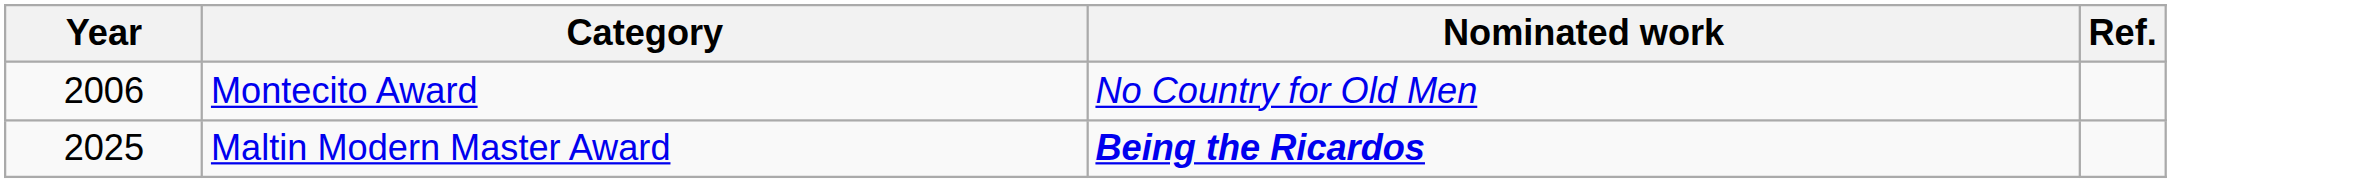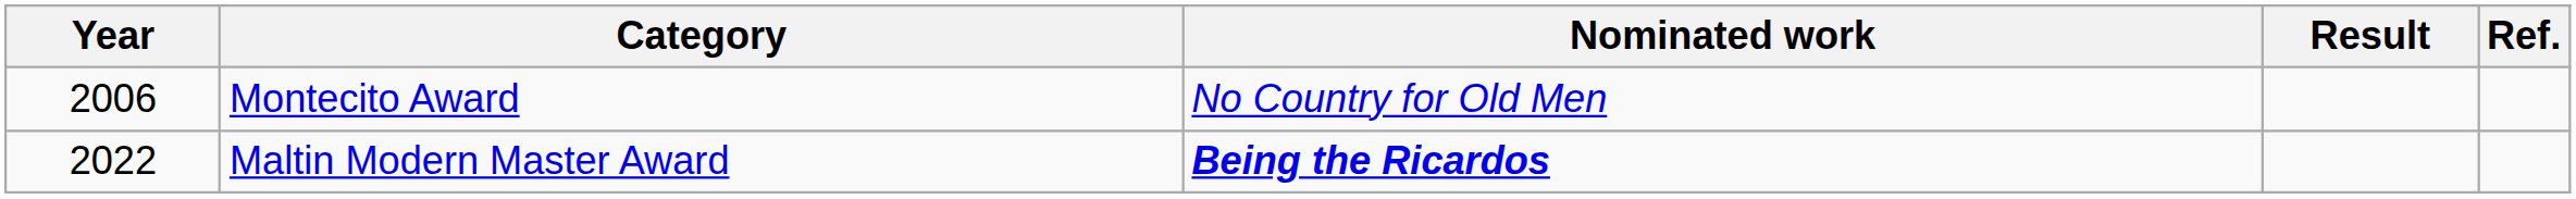+ column: Result
Maltin Modern Master Award | Year: 2025 -> 2022
